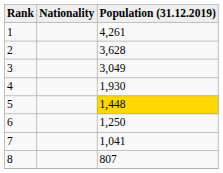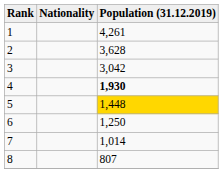3 | Population (31.12.2019): 3,049 -> 3,042
4 | Population (31.12.2019): normal -> bold
7 | Population (31.12.2019): 1,041 -> 1,014
